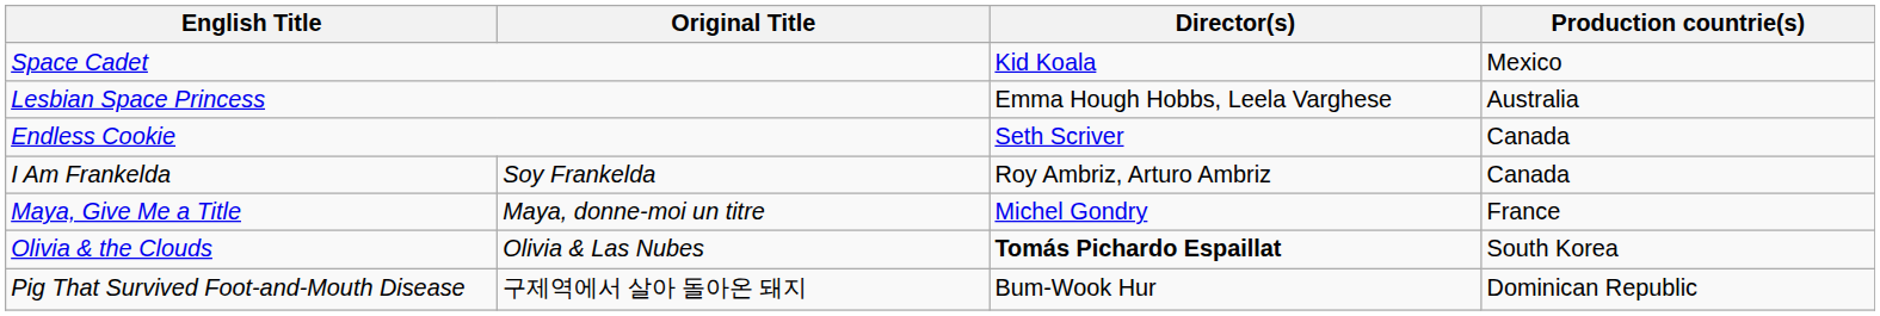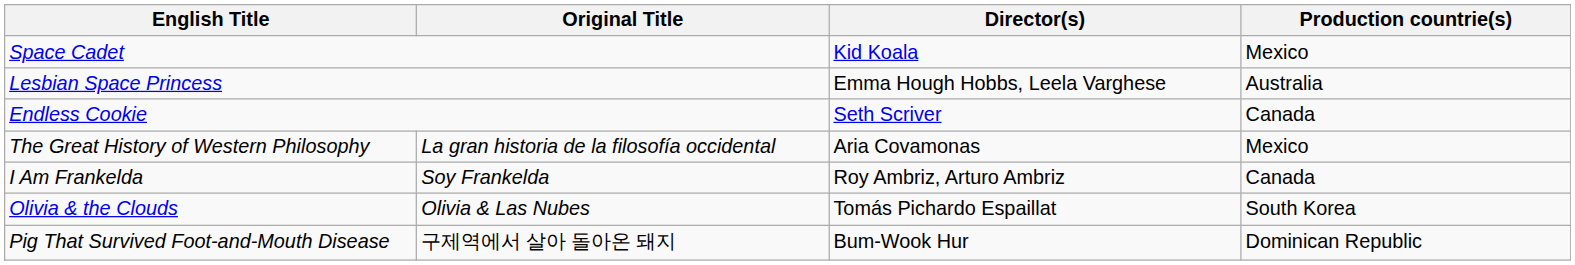+ row: The Great History of Western Philosophy | La gran historia de la filosofía occidental | Aria Covamonas | Mexico
- row: Maya, Give Me a Title | Maya, donne-moi un titre | Michel Gondry | France
Olivia & the Clouds | Director(s): bold -> normal
